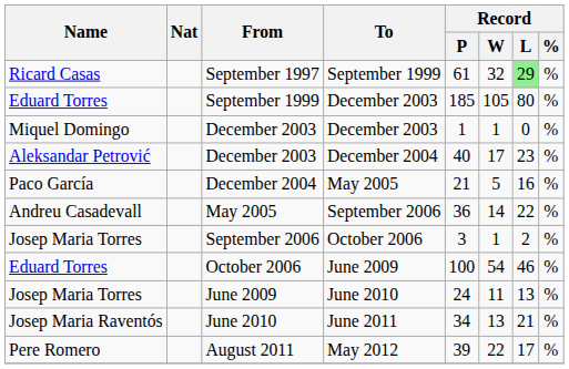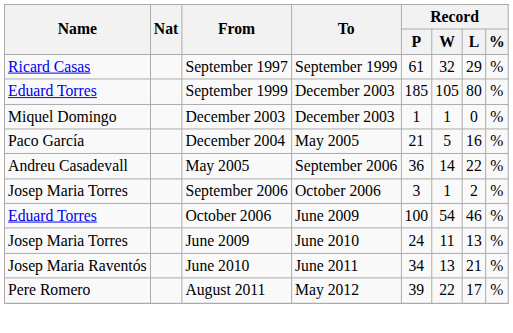September 1997 | Record / L: lightgreen background -> no background
- row: Aleksandar Petrović | December 2003 | December 2004 | 40 | 17 | 23 | %
